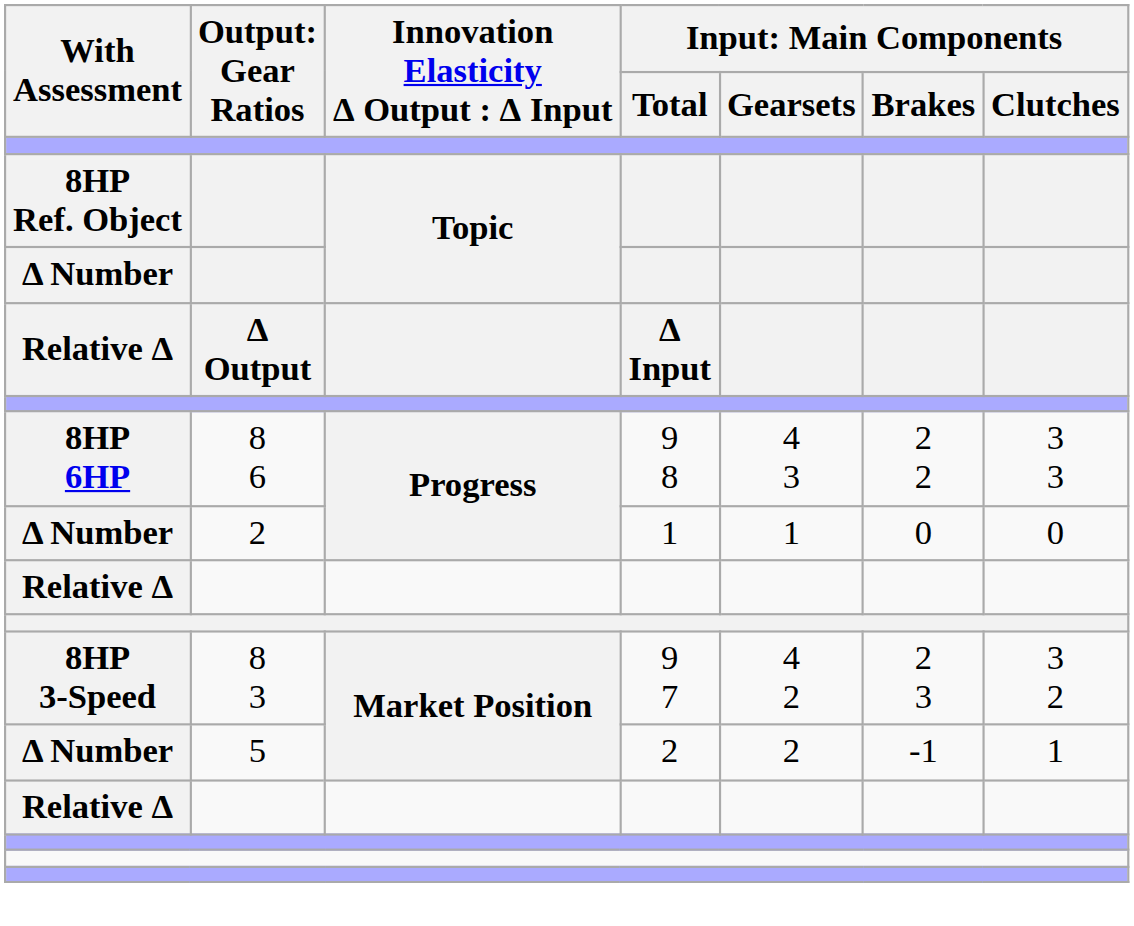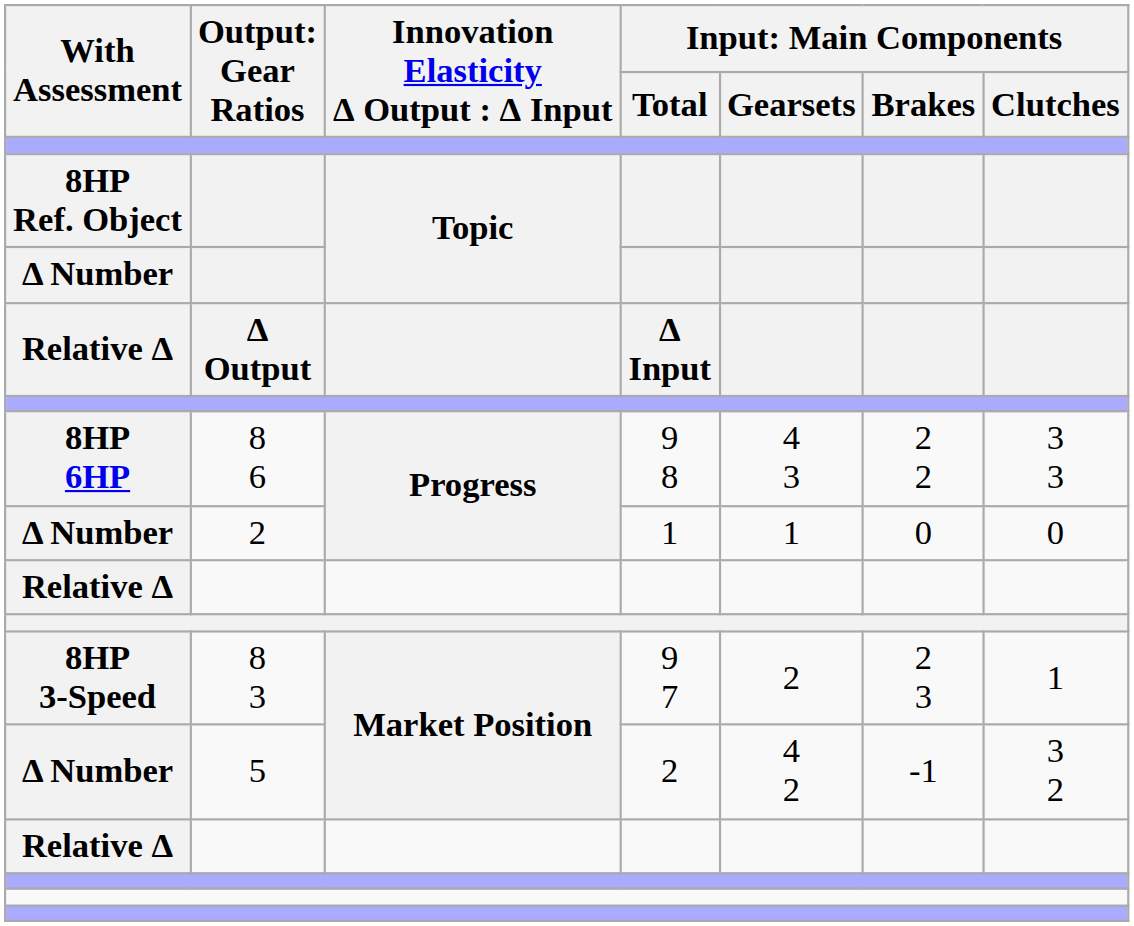8HP 3-Speed | column 5: 4 2 -> 2
8HP 3-Speed | column 7: 3 2 -> 1
Δ Number / 5 | column 5: 2 -> 4 2
Δ Number / 5 | column 7: 1 -> 3 2
